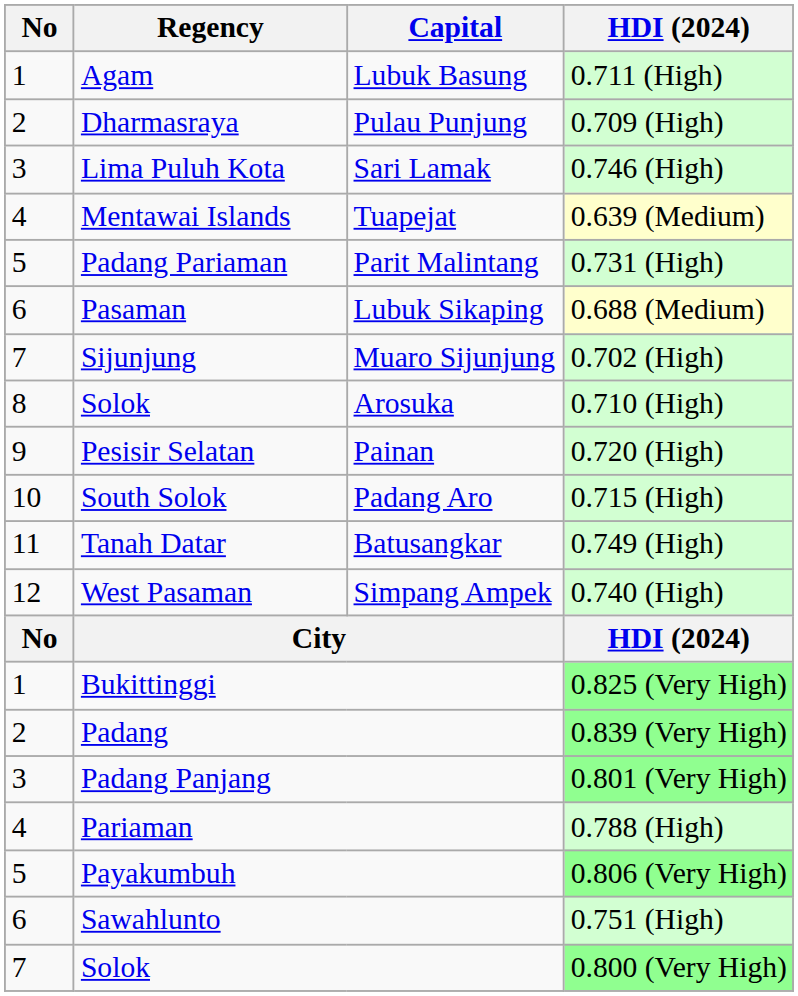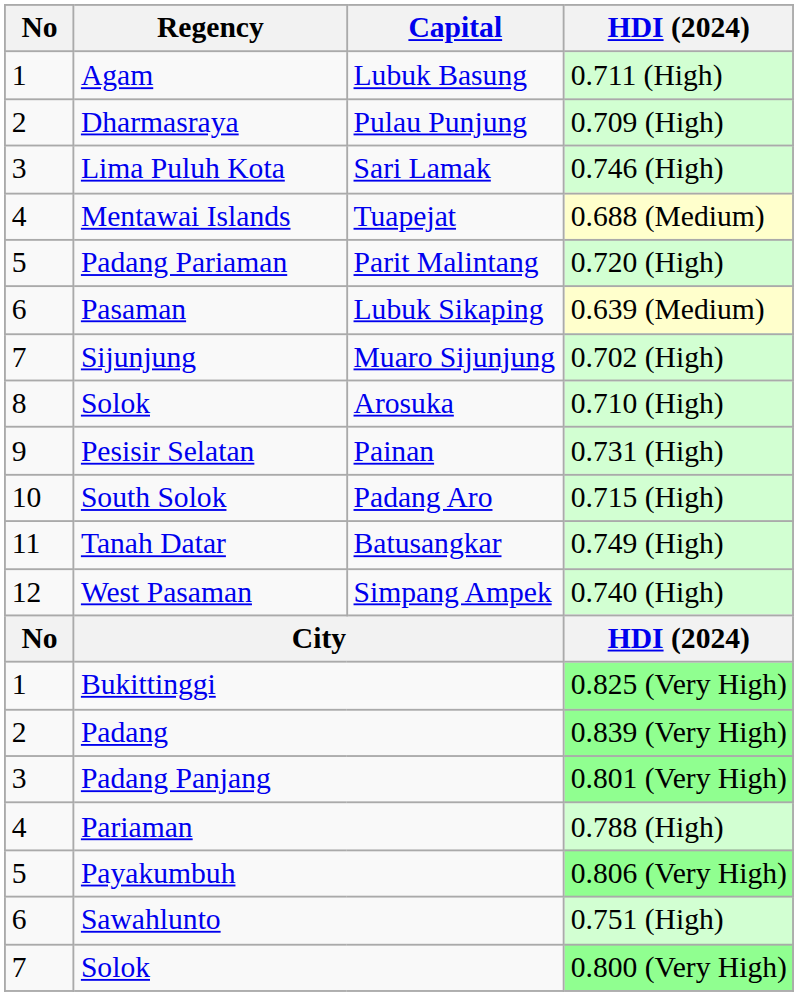Tuapejat | HDI (2024): 0.639 (Medium) -> 0.688 (Medium)
Parit Malintang | HDI (2024): 0.731 (High) -> 0.720 (High)
Lubuk Sikaping | HDI (2024): 0.688 (Medium) -> 0.639 (Medium)
Painan | HDI (2024): 0.720 (High) -> 0.731 (High)
